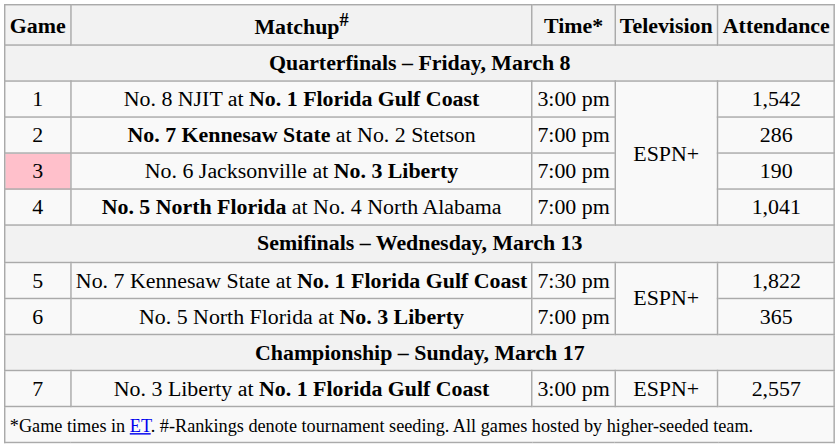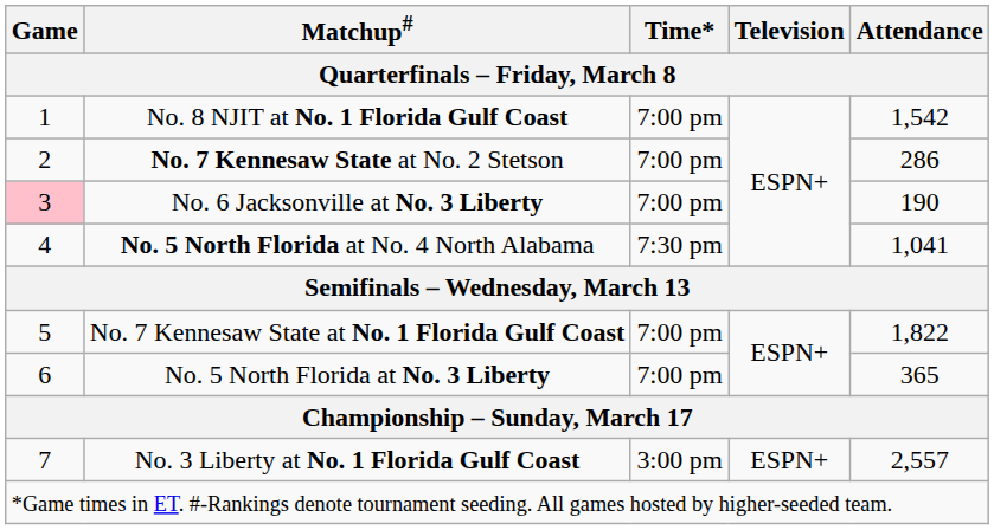No. 8 NJIT at No. 1 Florida Gulf Coast | Time*: 3:00 pm -> 7:00 pm
No. 5 North Florida at No. 4 North Alabama | Time*: 7:00 pm -> 7:30 pm
No. 7 Kennesaw State at No. 1 Florida Gulf Coast | Time*: 7:30 pm -> 7:00 pm
